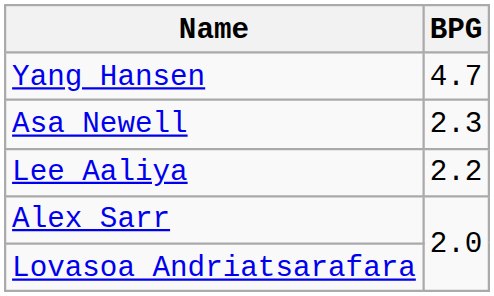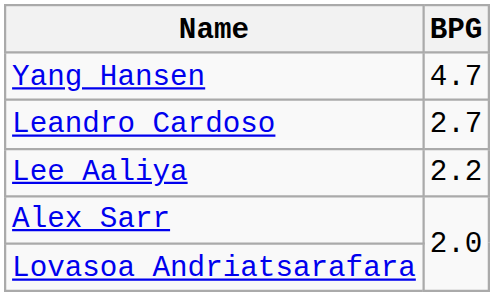+ row: Leandro Cardoso | 2.7
- row: Asa Newell | 2.3
